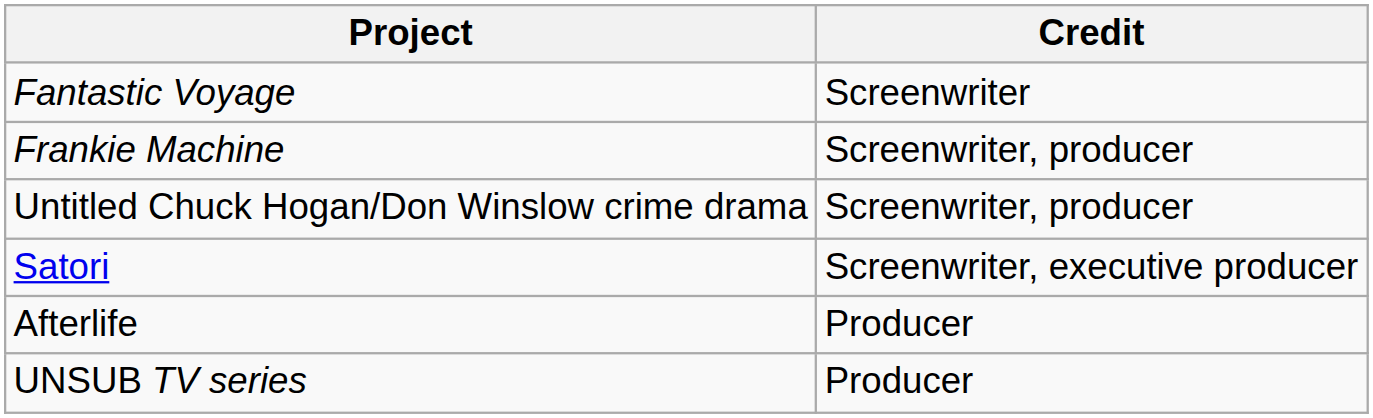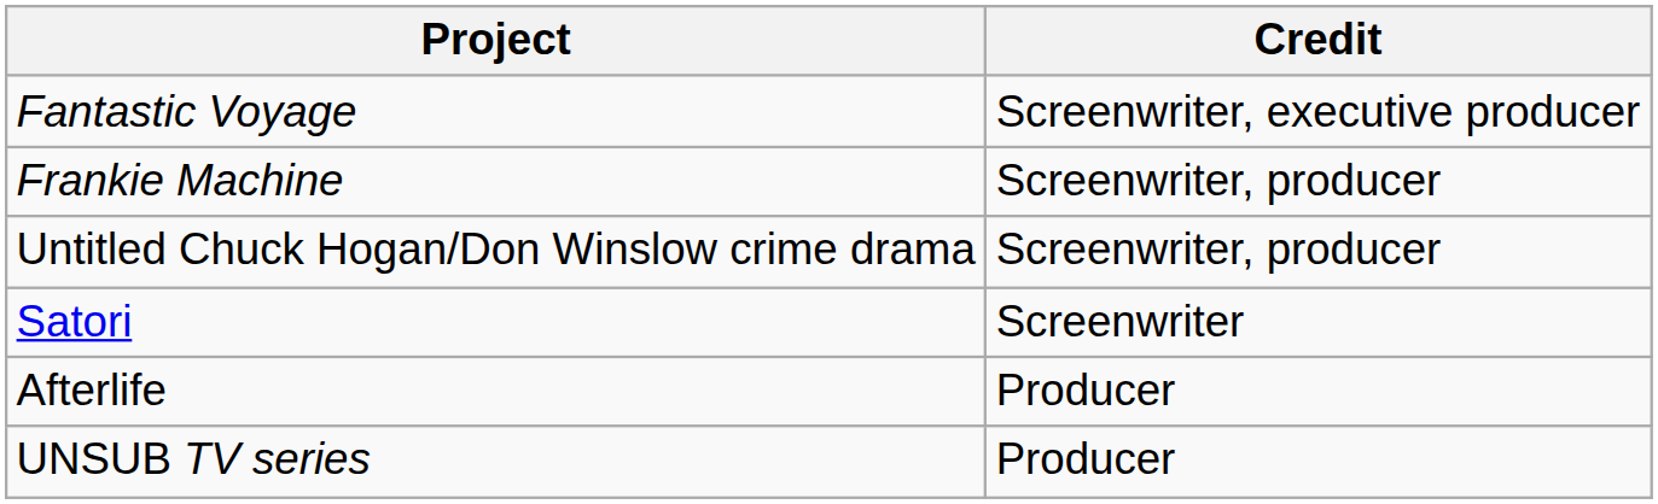Fantastic Voyage | Credit: Screenwriter -> Screenwriter, executive producer
Satori | Credit: Screenwriter, executive producer -> Screenwriter
